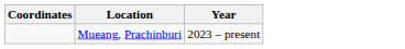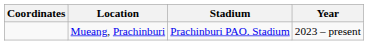+ column: Stadium | Prachinburi PAO. Stadium
